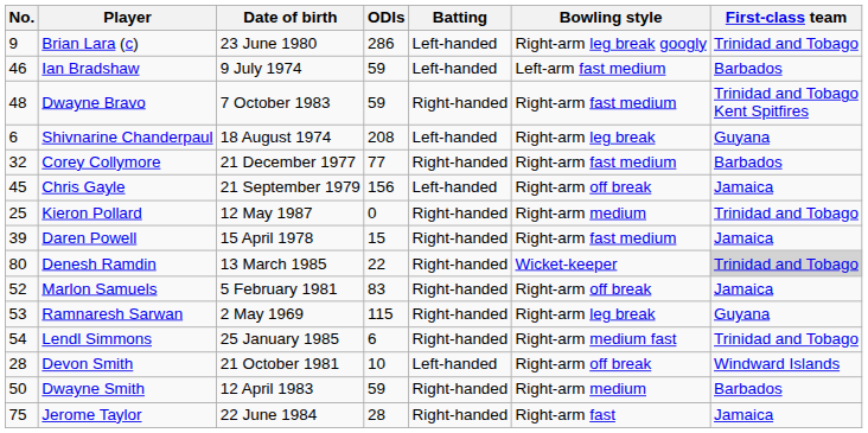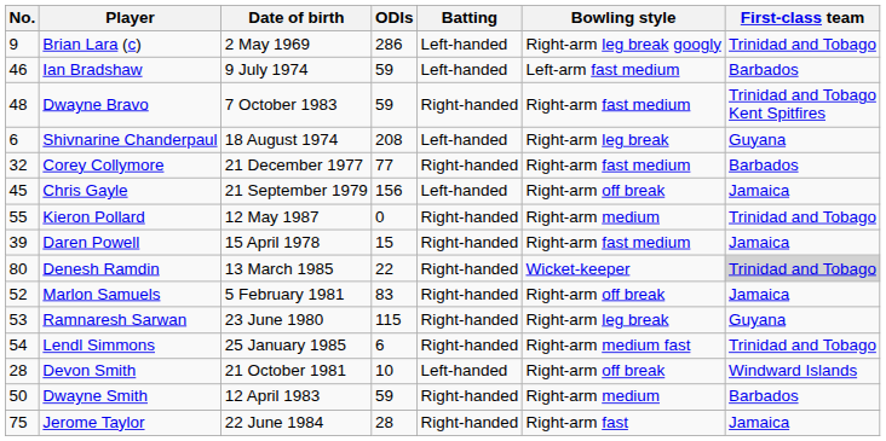Brian Lara (c) | Date of birth: 23 June 1980 -> 2 May 1969
Kieron Pollard | No.: 25 -> 55
Ramnaresh Sarwan | Date of birth: 2 May 1969 -> 23 June 1980
